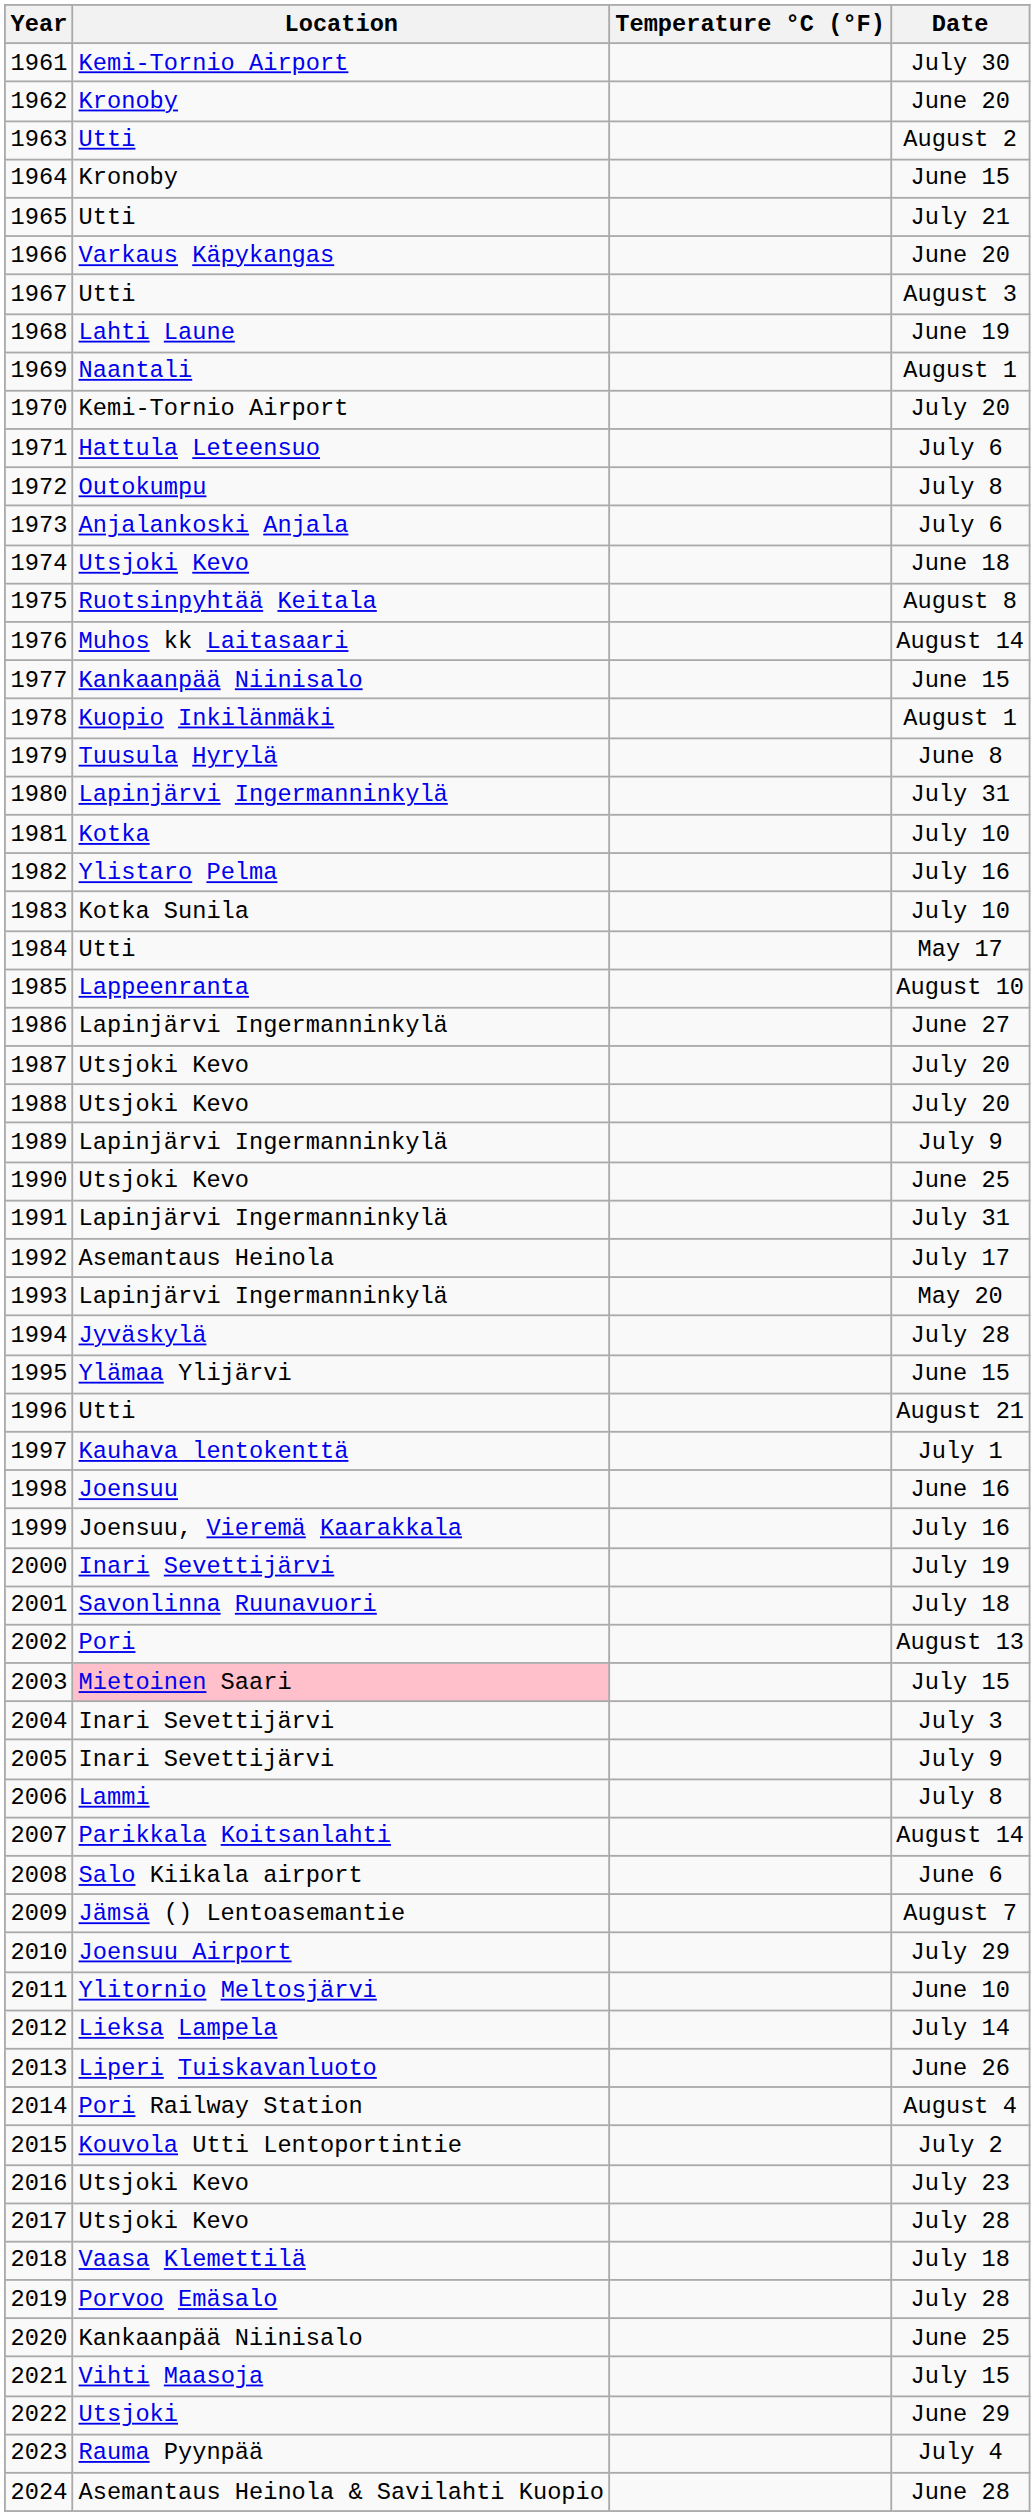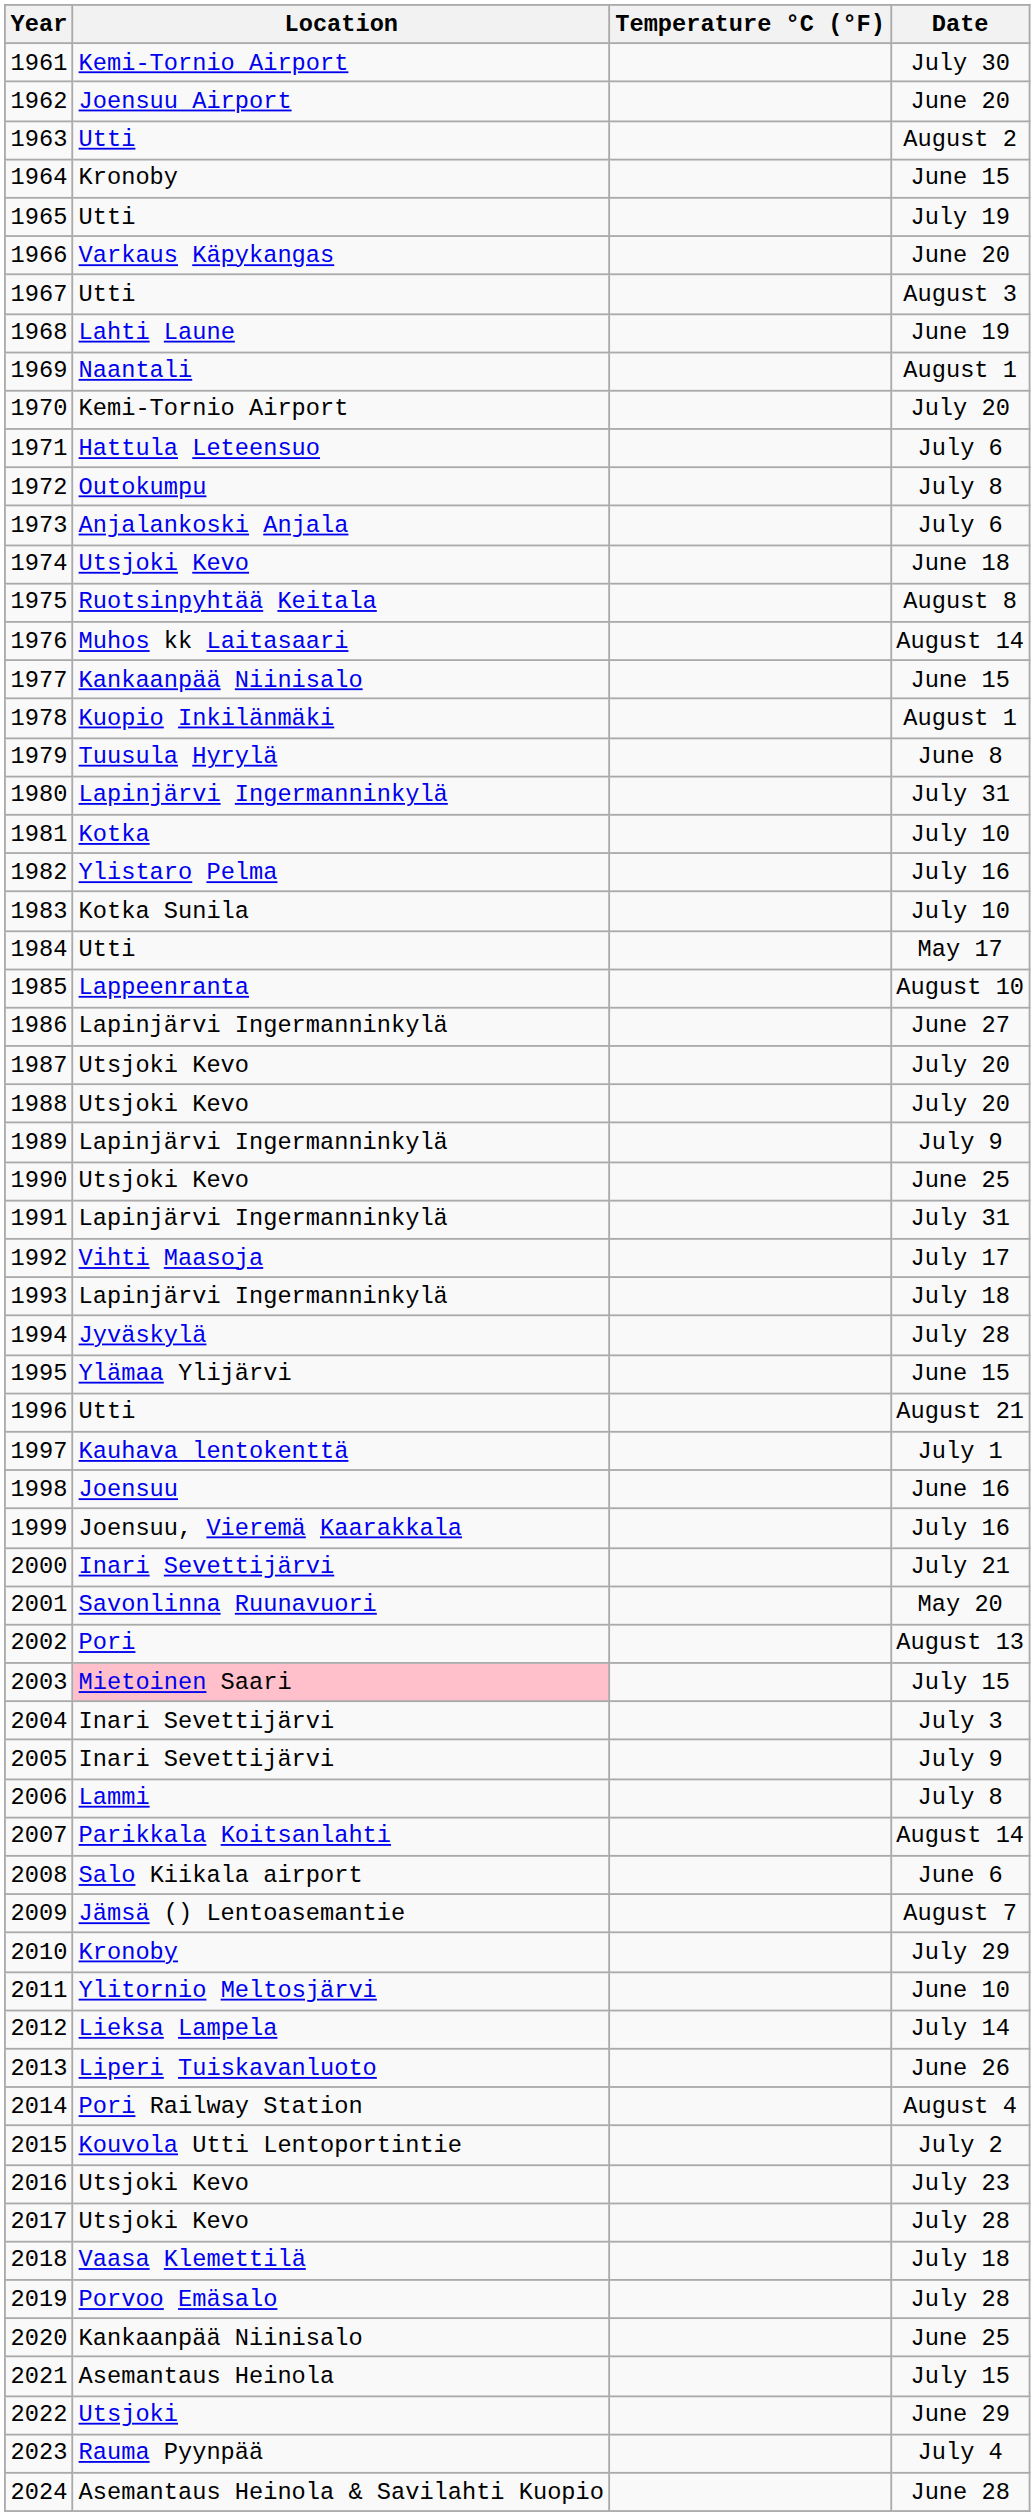1962 | Location: Kronoby -> Joensuu Airport
1965 | Date: July 21 -> July 19
1992 | Location: Asemantaus Heinola -> Vihti Maasoja
1993 | Date: May 20 -> July 18
2000 | Date: July 19 -> July 21
2001 | Date: July 18 -> May 20
2010 | Location: Joensuu Airport -> Kronoby
2021 | Location: Vihti Maasoja -> Asemantaus Heinola
